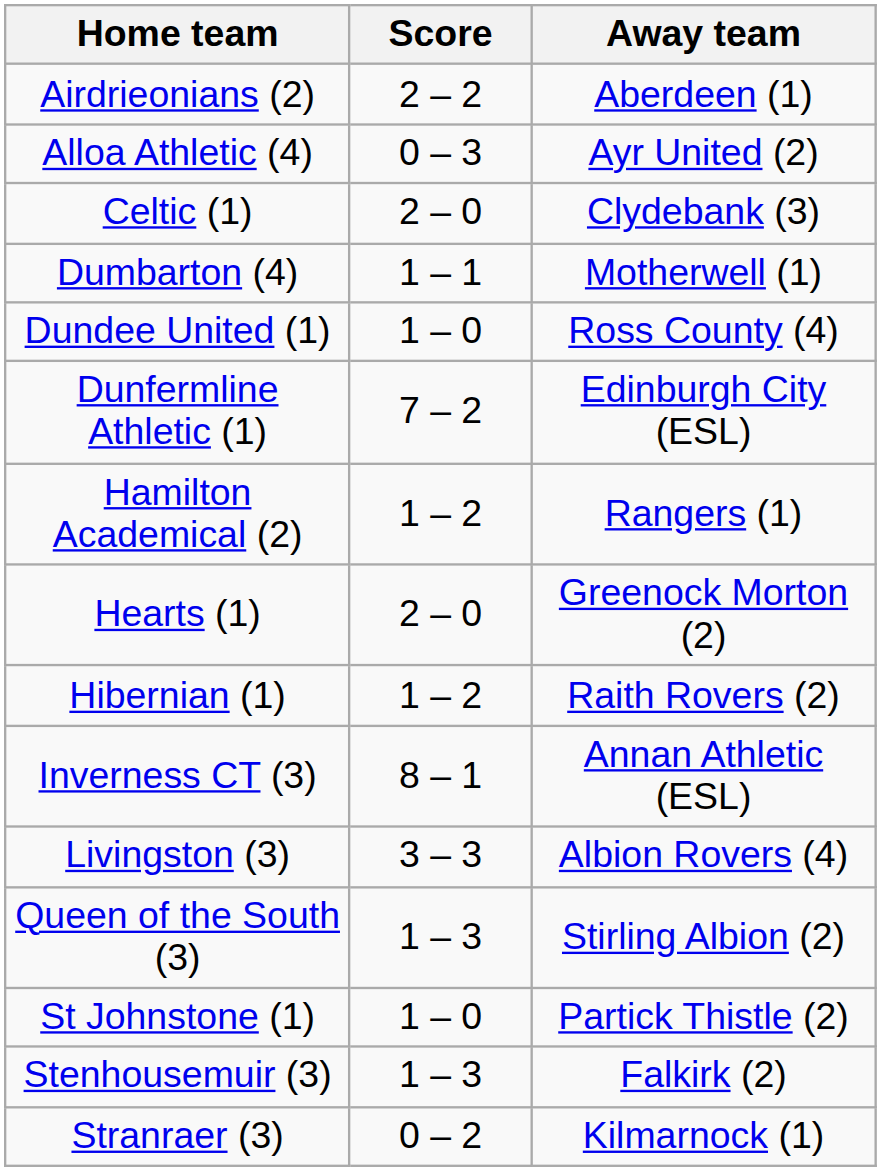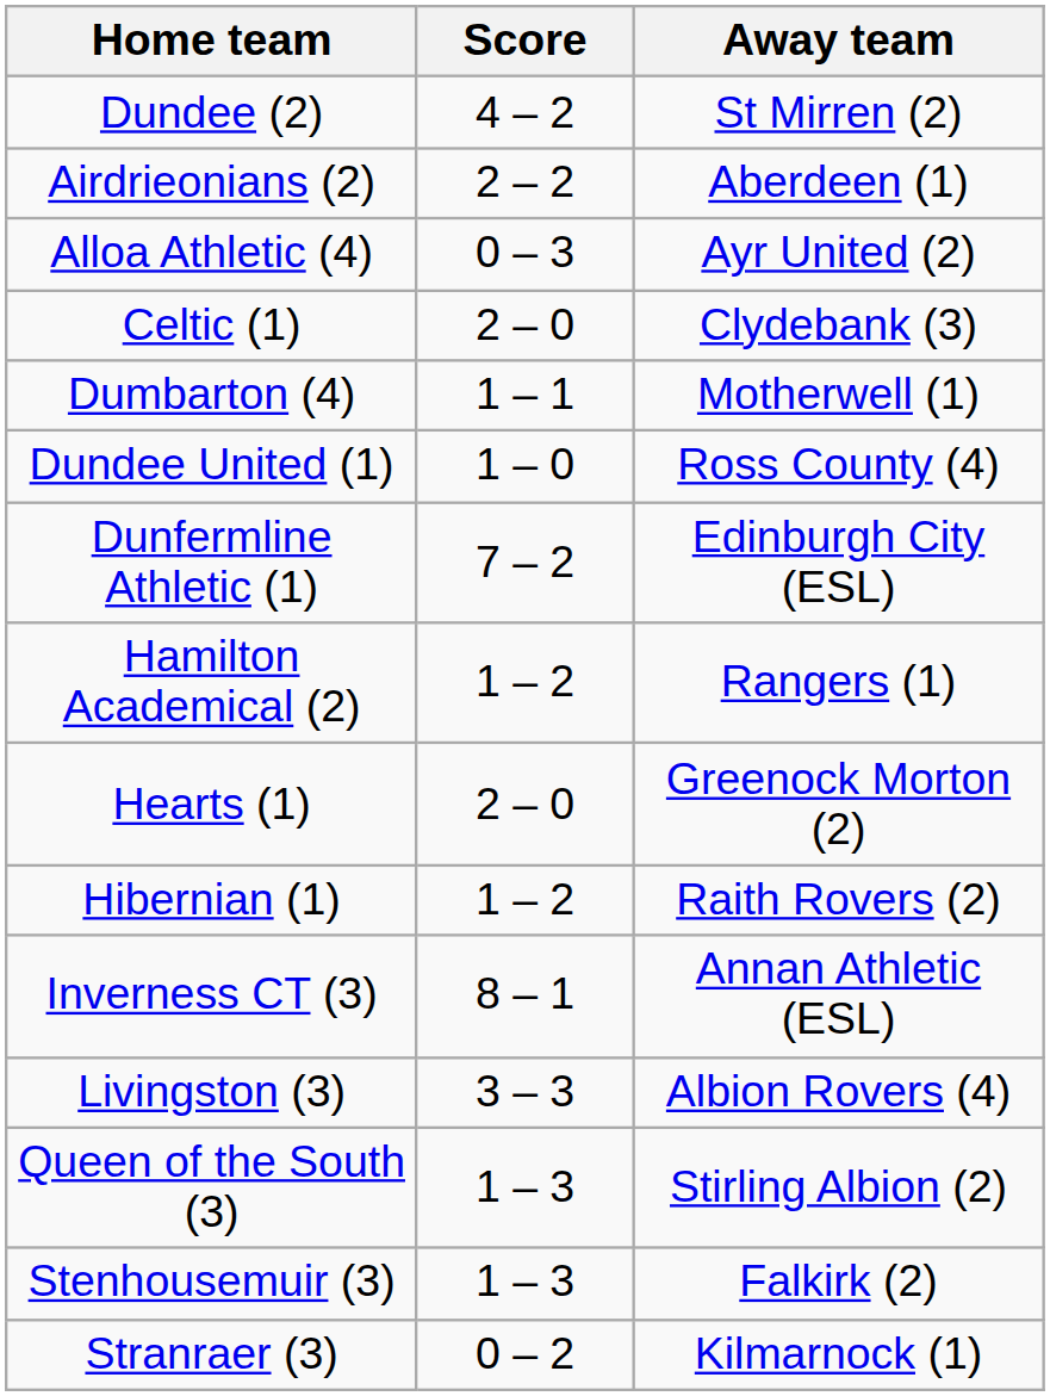+ row: Dundee (2) | 4 – 2 | St Mirren (2)
- row: St Johnstone (1) | 1 – 0 | Partick Thistle (2)
